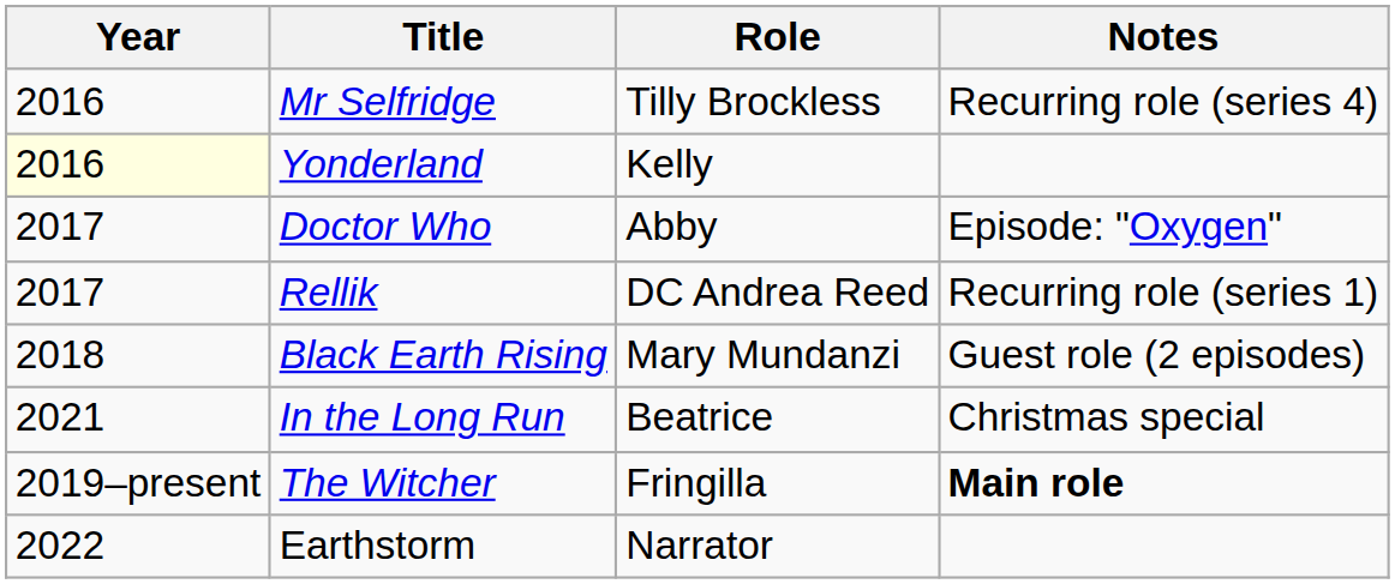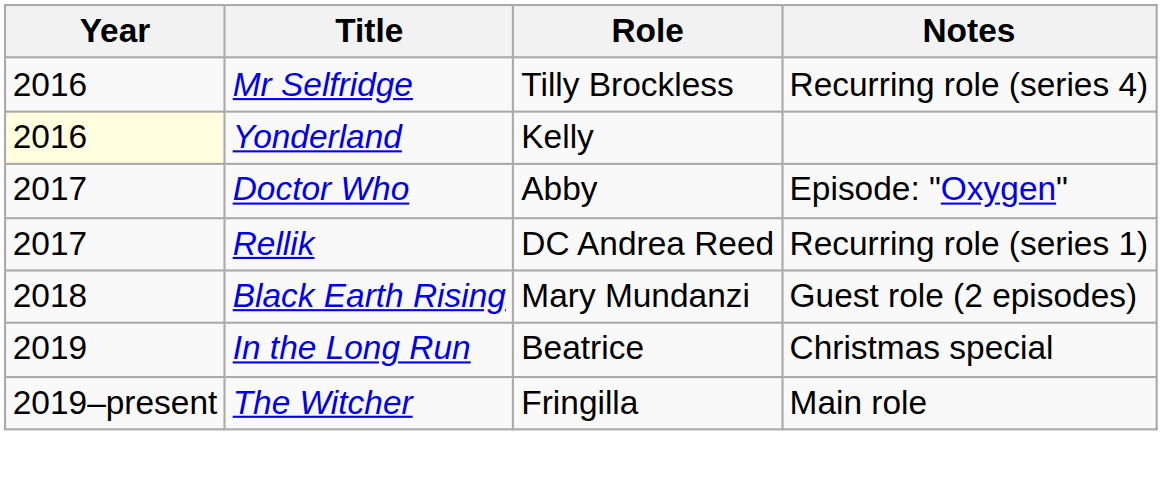In the Long Run | Year: 2021 -> 2019
The Witcher | Notes: bold -> normal
- row: 2022 | Earthstorm | Narrator
